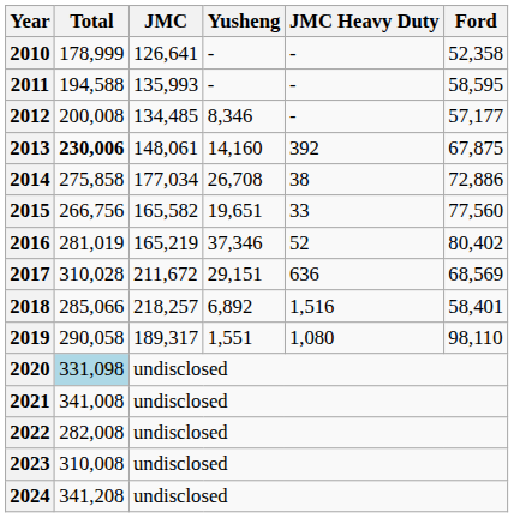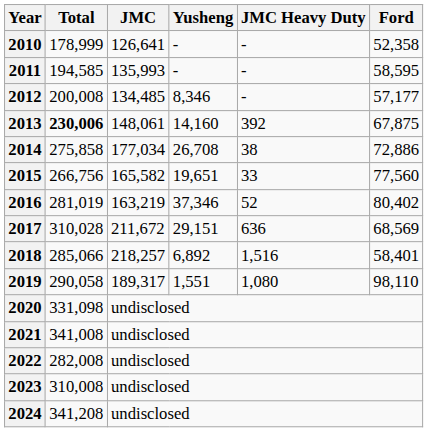2011 | Total: 194,588 -> 194,585
2016 | JMC: 165,219 -> 163,219
2020 | Total: lightblue background -> no background
